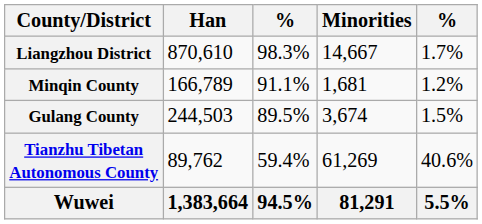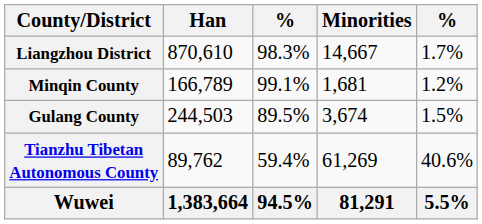Minqin County | column 3: 91.1% -> 99.1%
